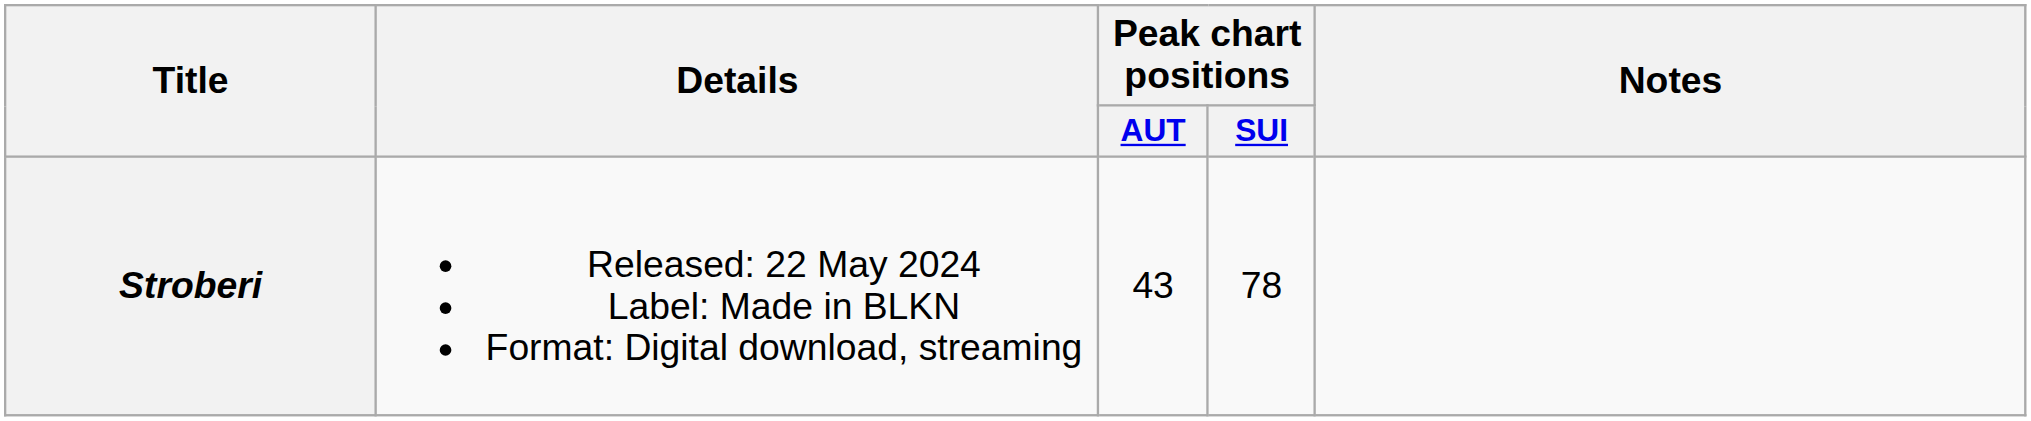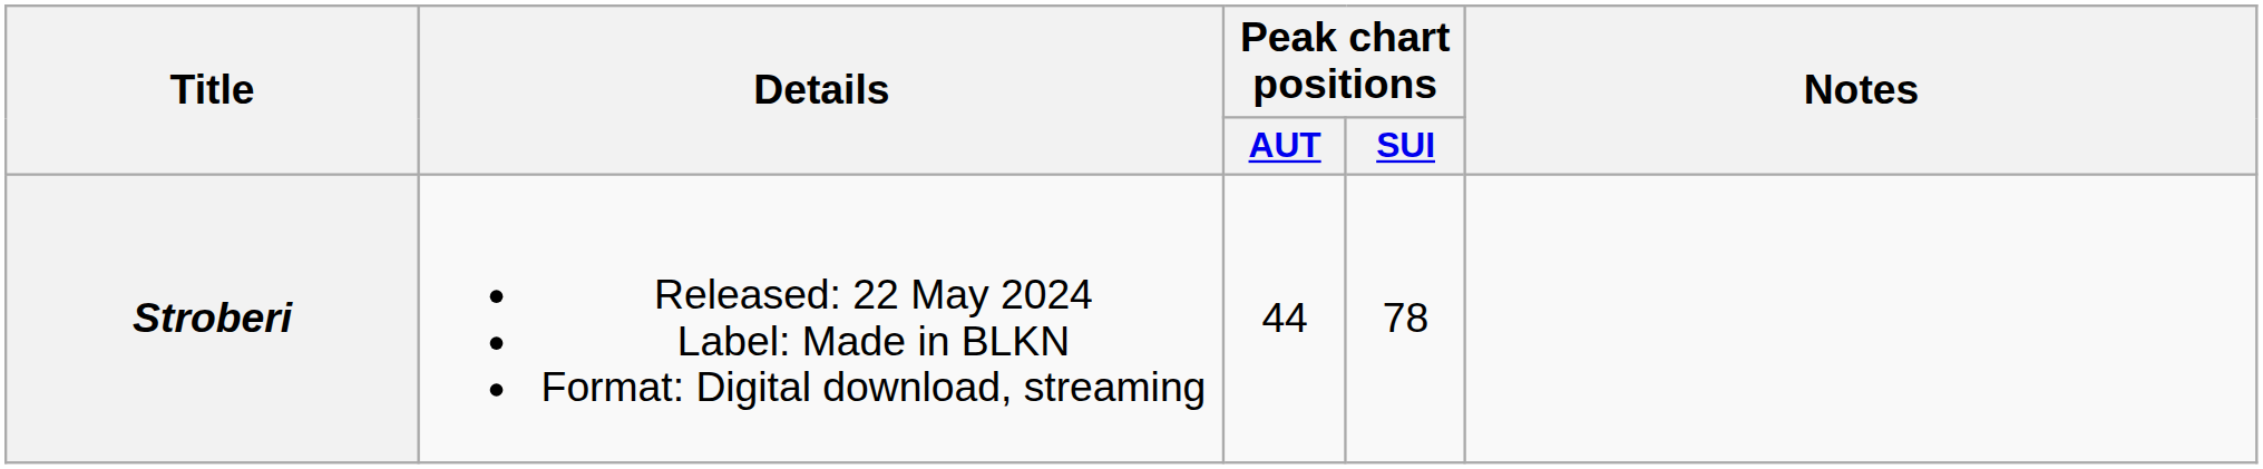Stroberi | Peak chart positions / AUT: 43 -> 44
